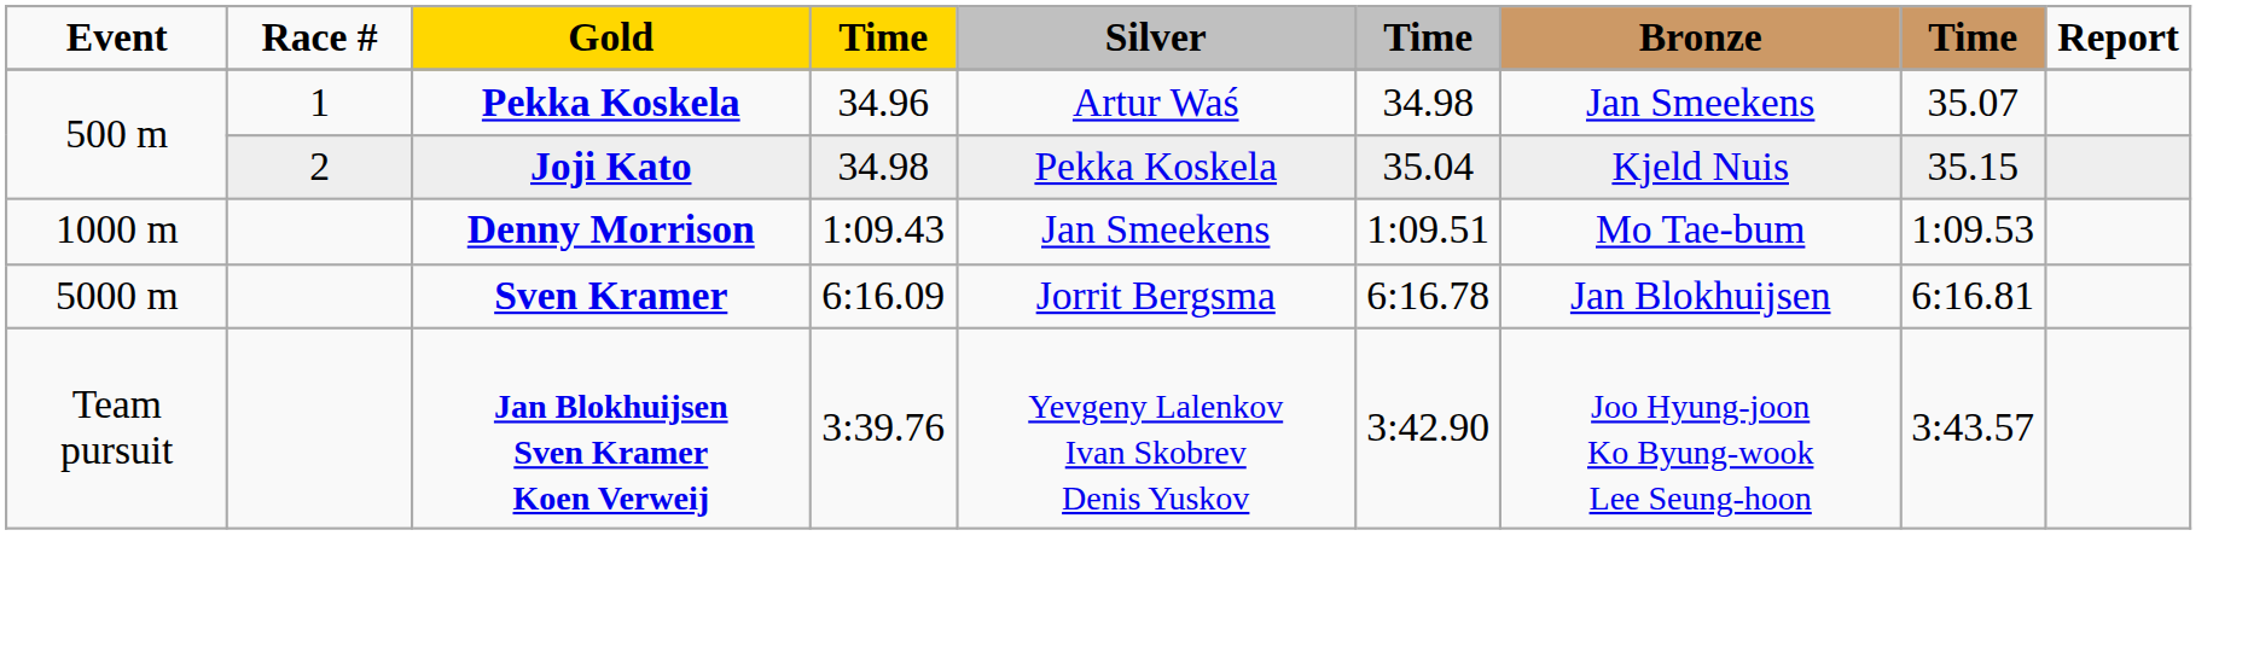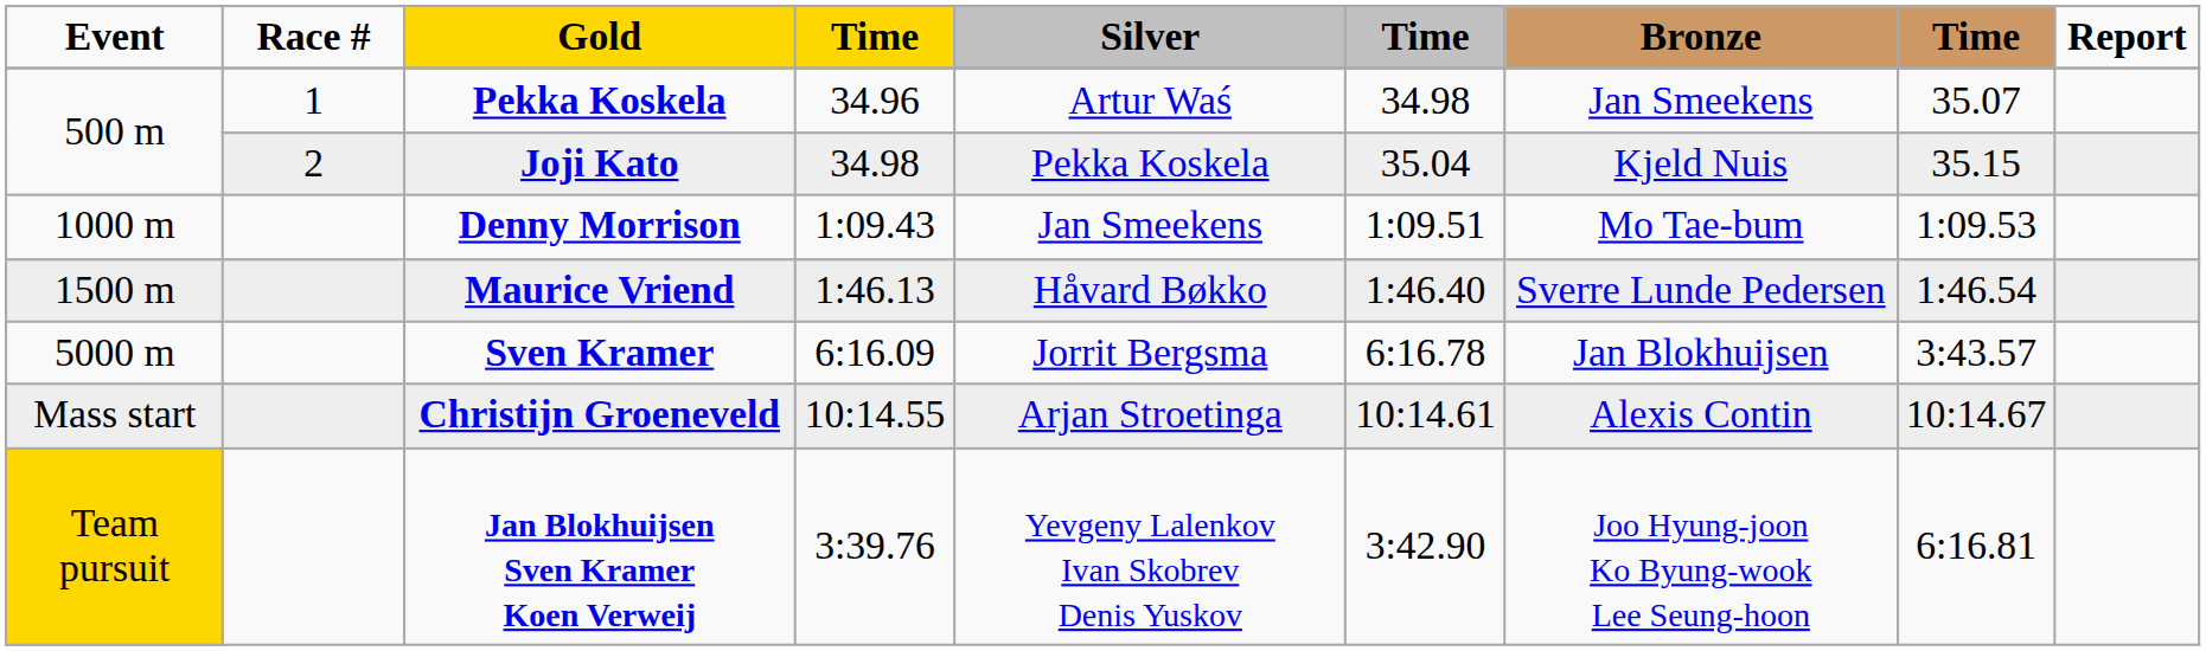+ row: 1500 m | Maurice Vriend | 1:46.13 | Håvard Bøkko | 1:46.40 | Sverre Lunde Pedersen | 1:46.54
Sven Kramer | column 8: 6:16.81 -> 3:43.57
+ row: Mass start | Christijn Groeneveld | 10:14.55 | Arjan Stroetinga | 10:14.61 | Alexis Contin | 10:14.67
Jan Blokhuijsen Sven Kramer Koen Verweij | Event: no background -> gold background
Jan Blokhuijsen Sven Kramer Koen Verweij | column 8: 3:43.57 -> 6:16.81
